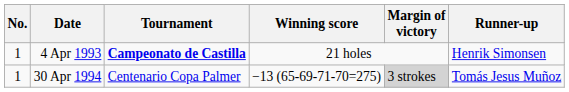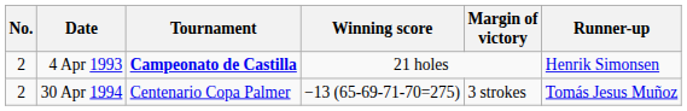4 Apr 1993 | No.: 1 -> 2
30 Apr 1994 | No.: 1 -> 2
30 Apr 1994 | Margin of victory: lightgrey background -> no background
